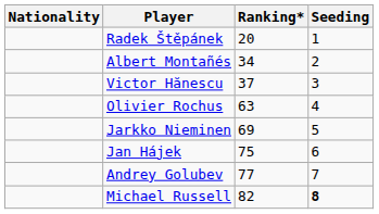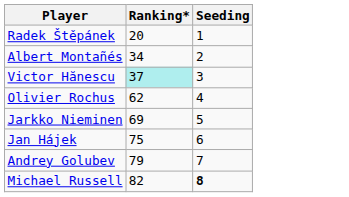- column: Nationality
Victor Hănescu | Ranking*: no background -> paleturquoise background
Olivier Rochus | Ranking*: 63 -> 62
Andrey Golubev | Ranking*: 77 -> 79
